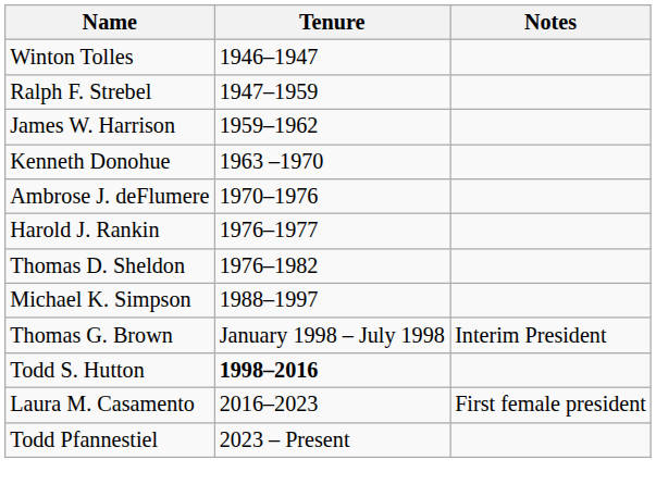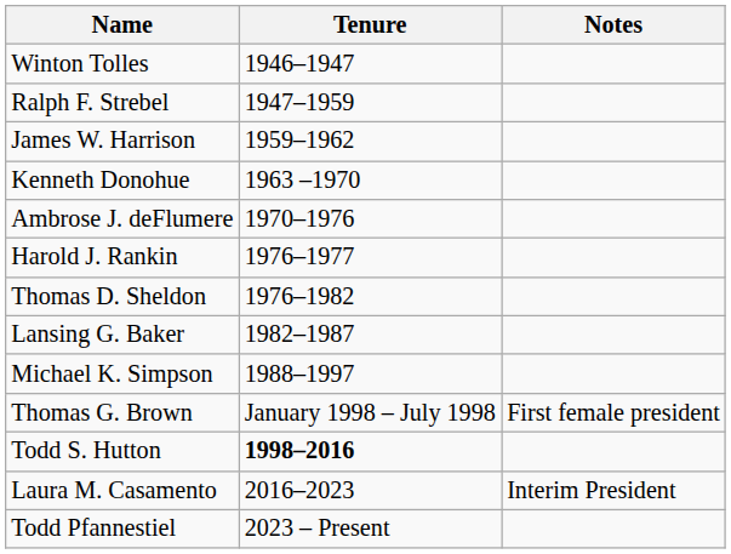+ row: Lansing G. Baker | 1982–1987
Thomas G. Brown | Notes: Interim President -> First female president
Laura M. Casamento | Notes: First female president -> Interim President
